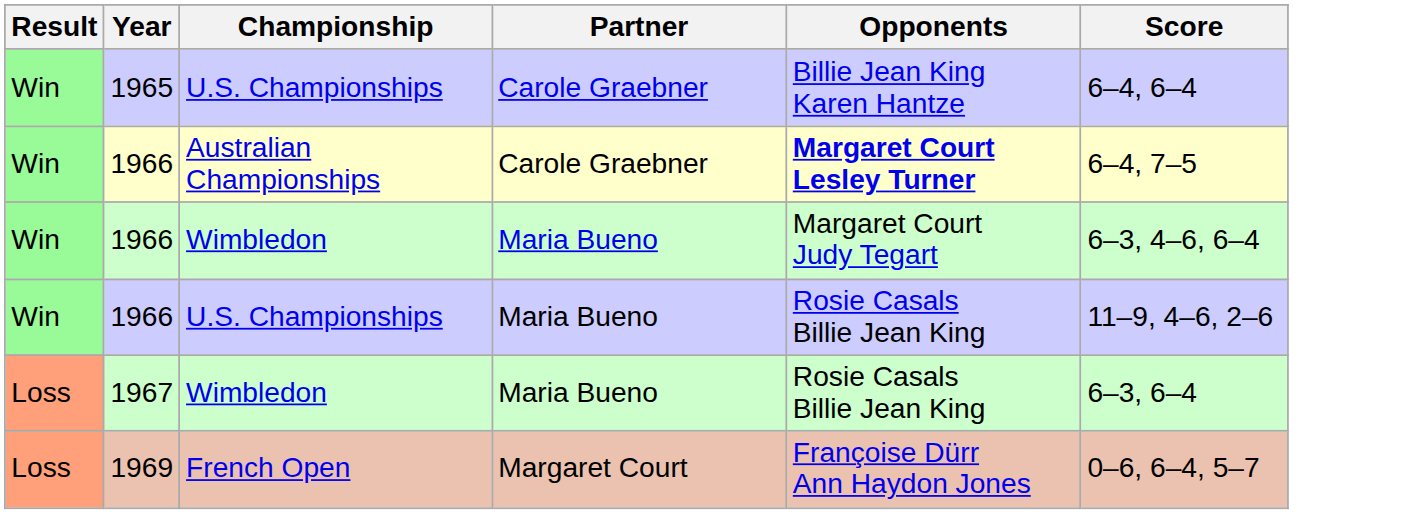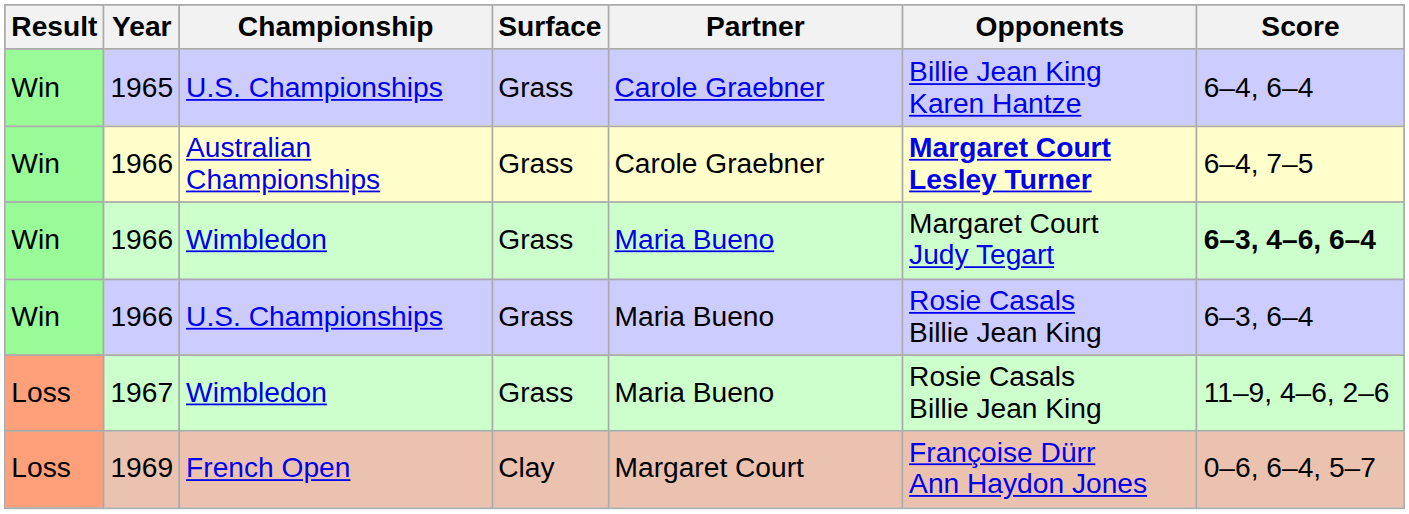+ column: Surface | Grass | Grass | Grass | Grass | Grass | Clay
1966 / Wimbledon | Score: normal -> bold
1966 / U.S. Championships | Score: 11–9, 4–6, 2–6 -> 6–3, 6–4
1967 | Score: 6–3, 6–4 -> 11–9, 4–6, 2–6
